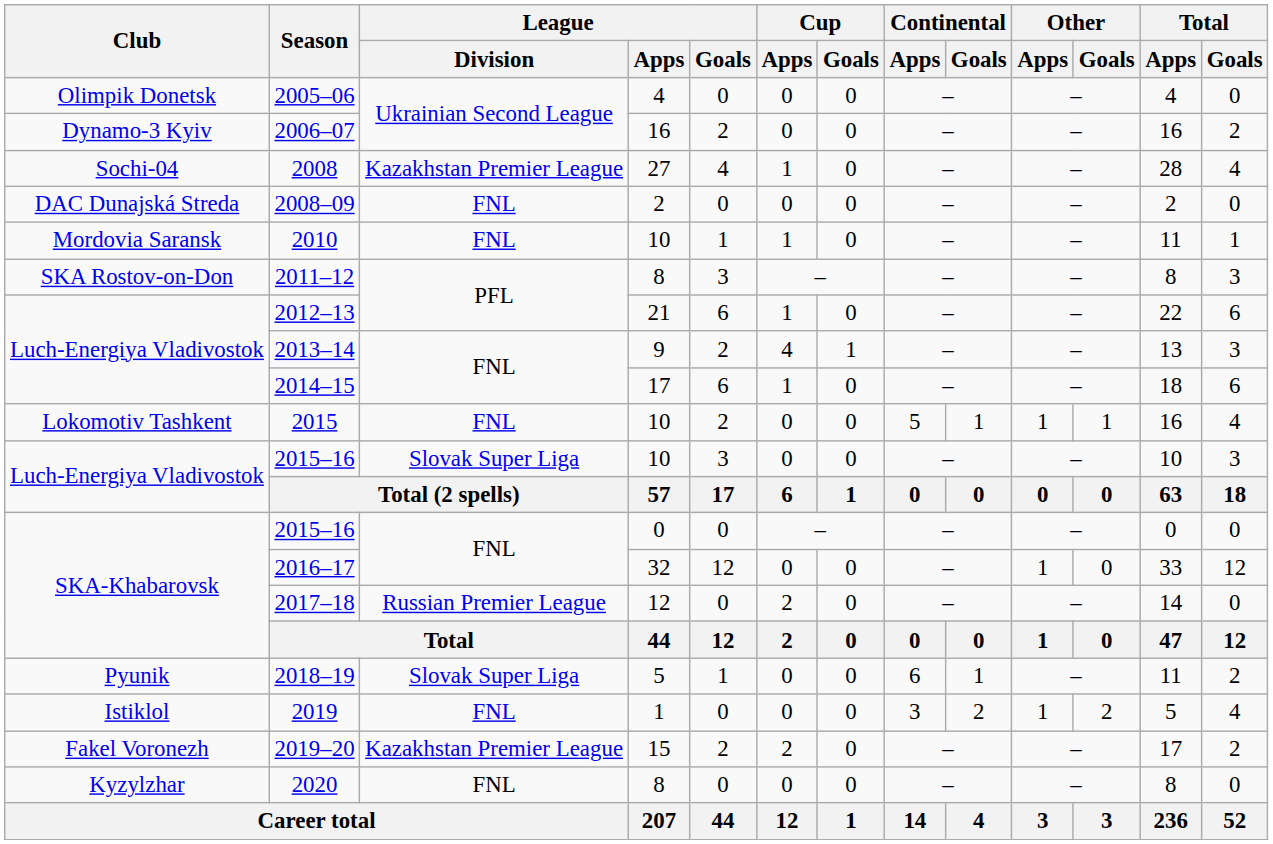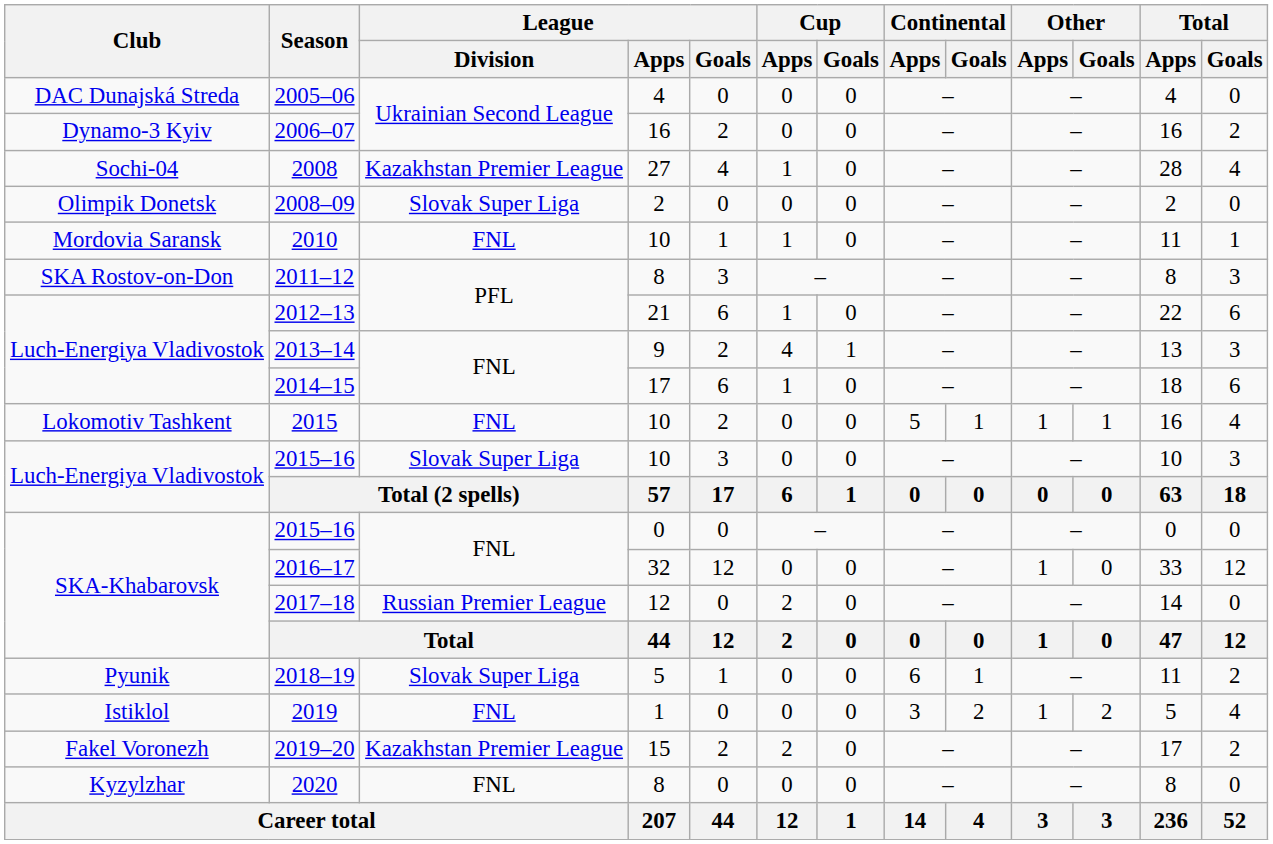2005–06 | Club: Olimpik Donetsk -> DAC Dunajská Streda
2008–09 | Club: DAC Dunajská Streda -> Olimpik Donetsk
2008–09 | League / Division: FNL -> Slovak Super Liga
